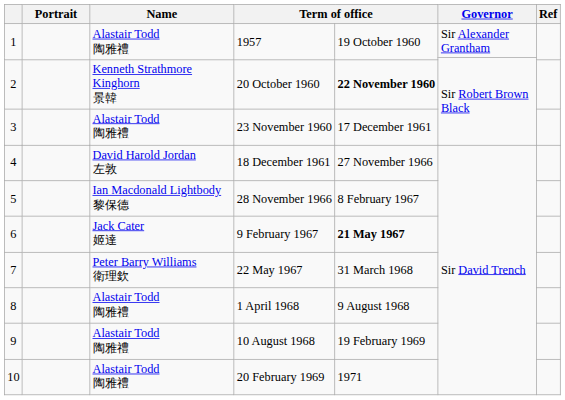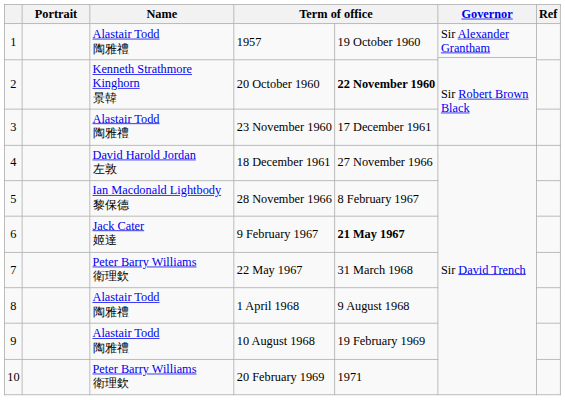10 | Name: Alastair Todd 陶雅禮 -> Peter Barry Williams 衛理欽
